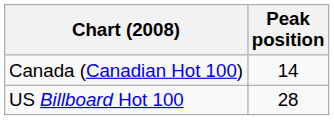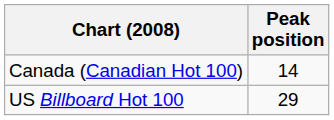US Billboard Hot 100 | Peak position: 28 -> 29
